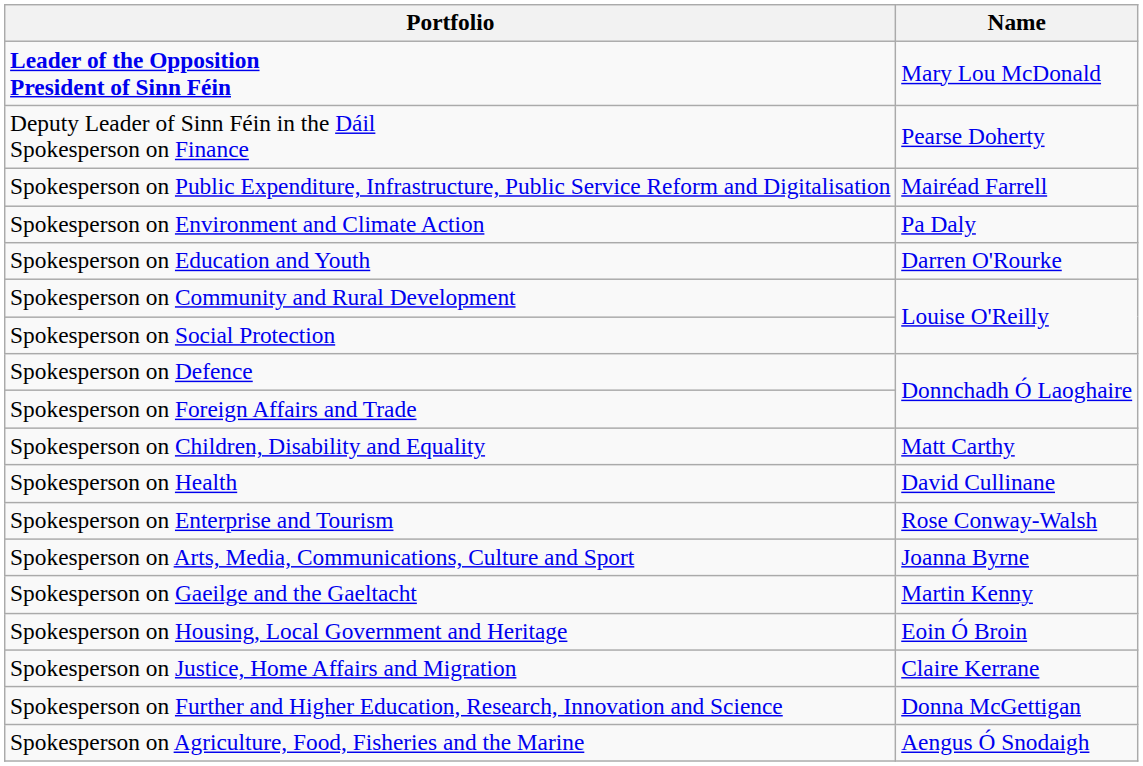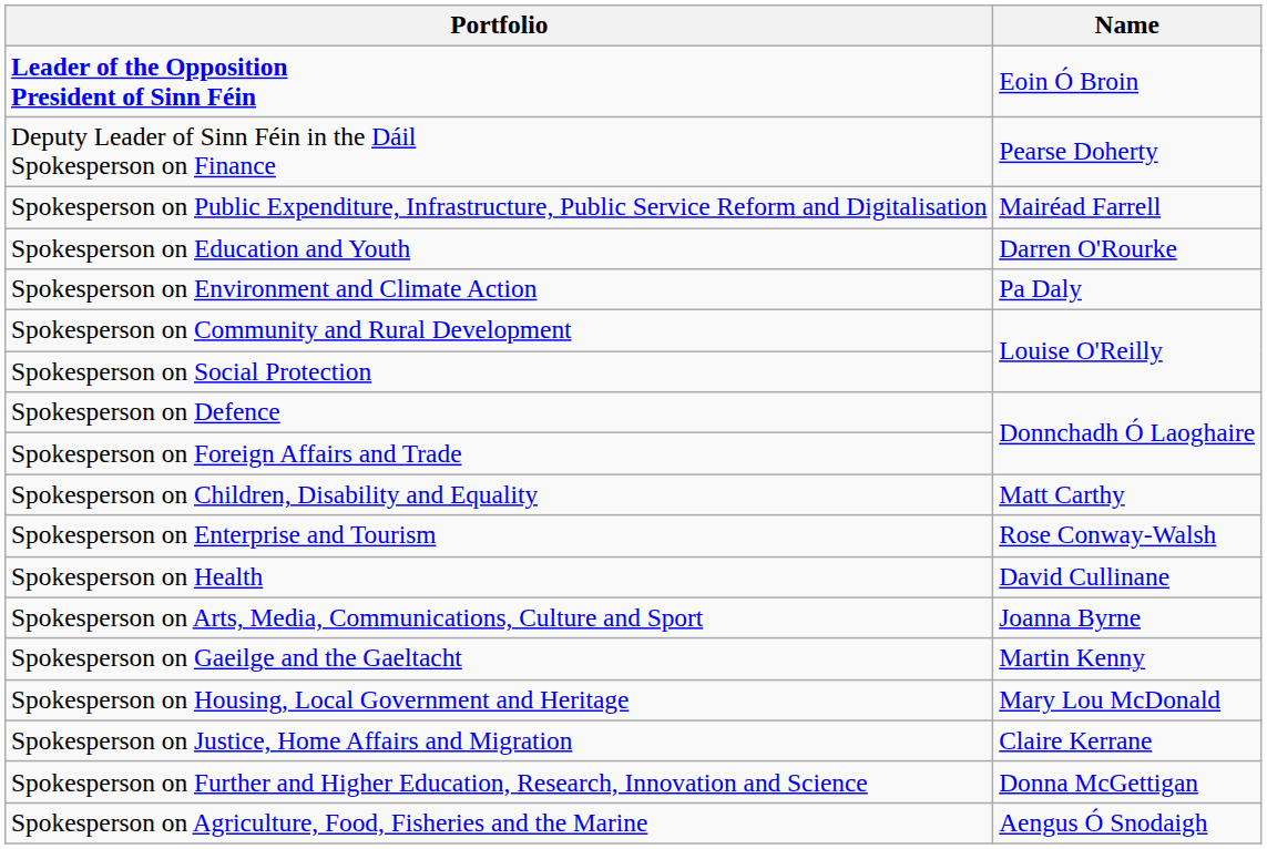Leader of the Opposition President of Sinn Féin | Name: Mary Lou McDonald -> Eoin Ó Broin
rows swapped: Spokesperson on Education and Youth <-> Spokesperson on Environment and Climate Action
rows swapped: Spokesperson on Enterprise and Tourism <-> Spokesperson on Health
Spokesperson on Housing, Local Government and Heritage | Name: Eoin Ó Broin -> Mary Lou McDonald
